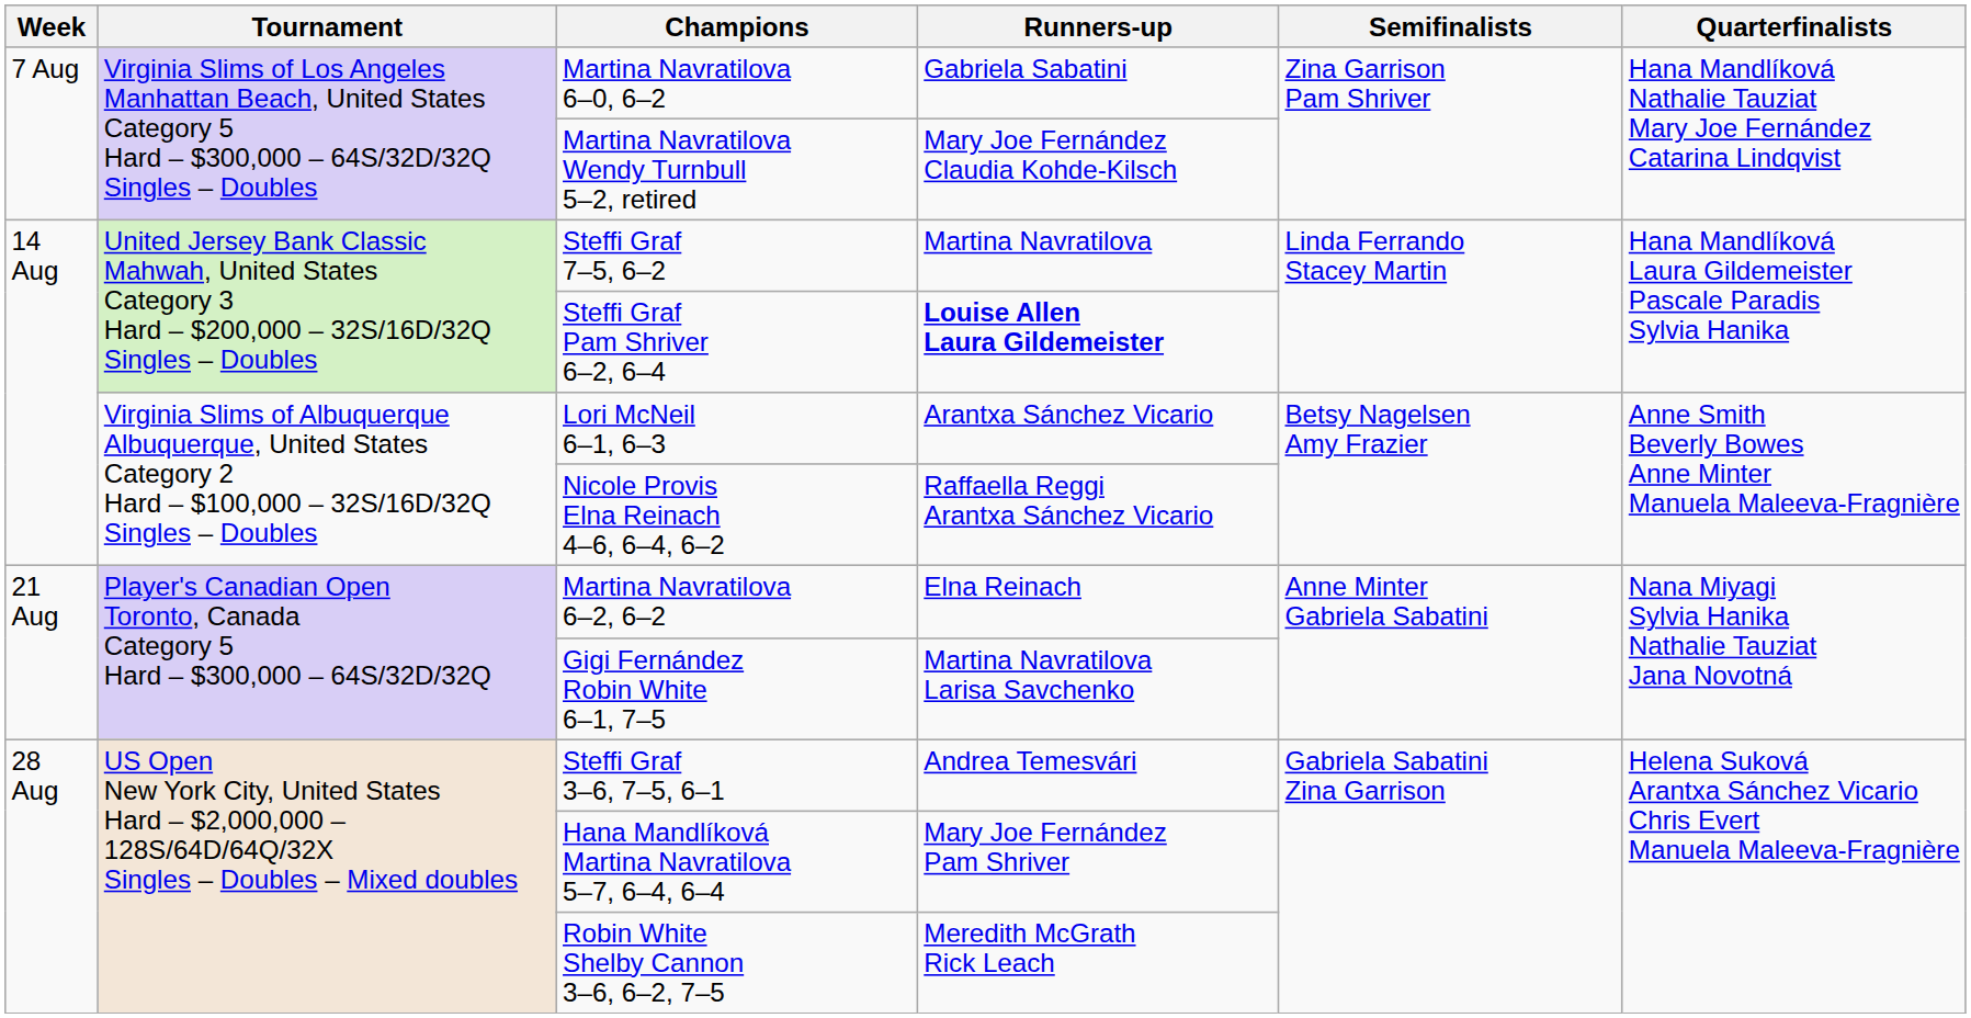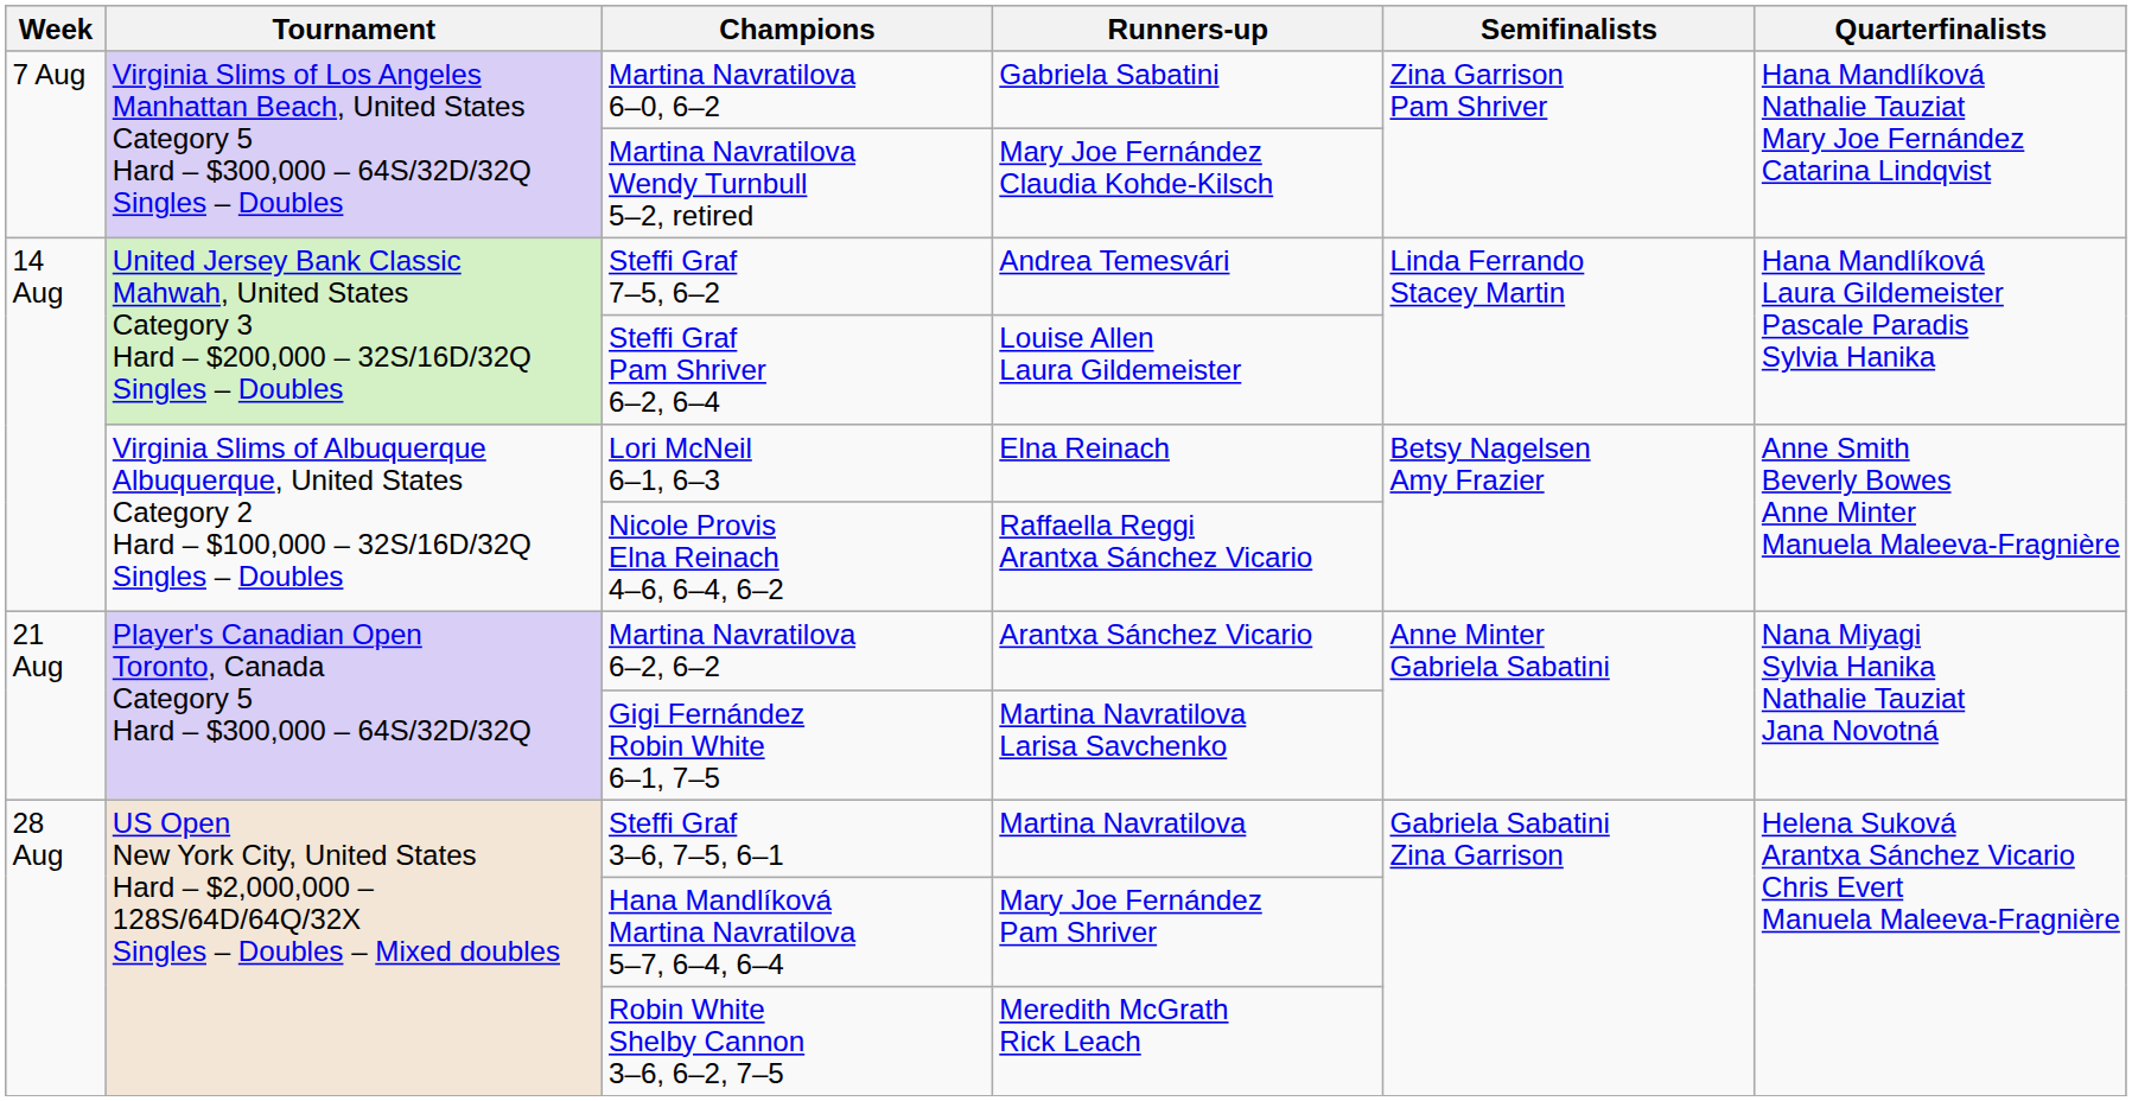Steffi Graf 7–5, 6–2 | Runners-up: Martina Navratilova -> Andrea Temesvári
Steffi Graf Pam Shriver 6–2, 6–4 | Runners-up: bold -> normal
Lori McNeil 6–1, 6–3 | Runners-up: Arantxa Sánchez Vicario -> Elna Reinach
Martina Navratilova 6–2, 6–2 | Runners-up: Elna Reinach -> Arantxa Sánchez Vicario
Steffi Graf 3–6, 7–5, 6–1 | Runners-up: Andrea Temesvári -> Martina Navratilova
